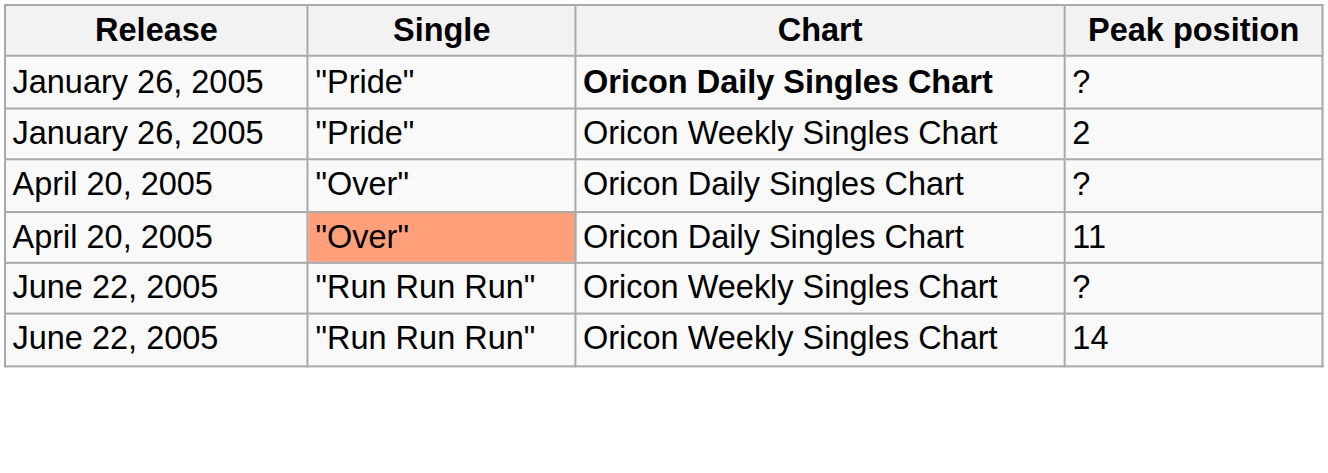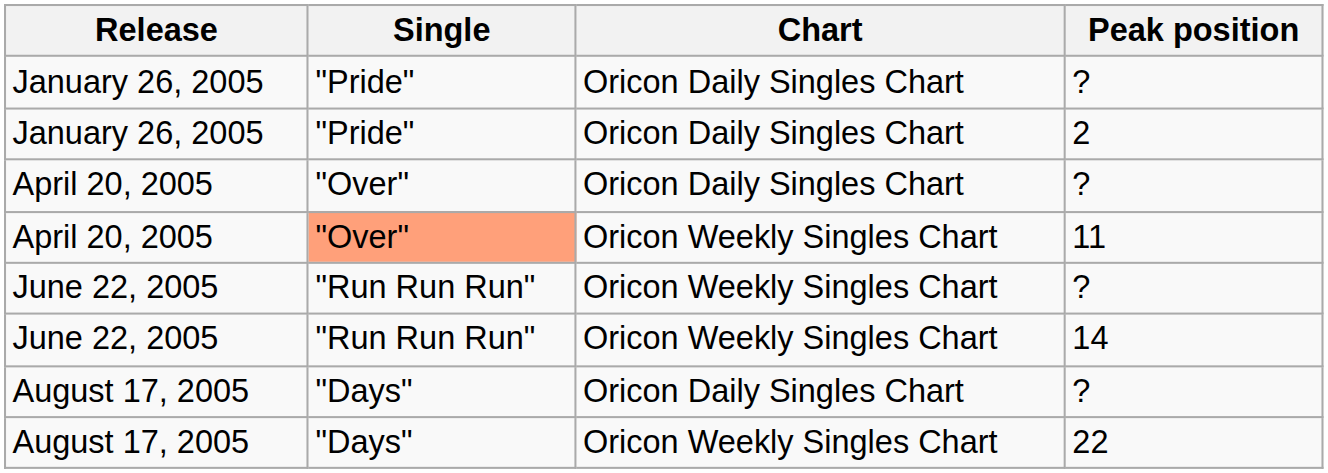January 26, 2005 / ? | Chart: bold -> normal
2 | Chart: Oricon Weekly Singles Chart -> Oricon Daily Singles Chart
11 | Chart: Oricon Daily Singles Chart -> Oricon Weekly Singles Chart
+ row: August 17, 2005 | "Days" | Oricon Daily Singles Chart | ?
+ row: August 17, 2005 | "Days" | Oricon Weekly Singles Chart | 22
